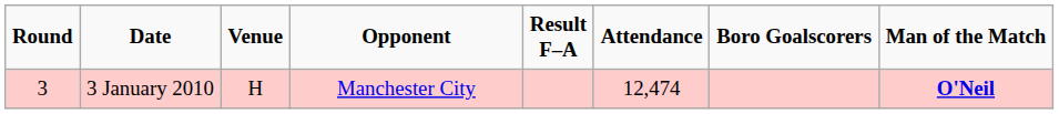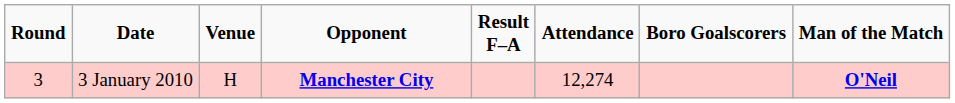3 January 2010 | Opponent: normal -> bold
3 January 2010 | Attendance: 12,474 -> 12,274
